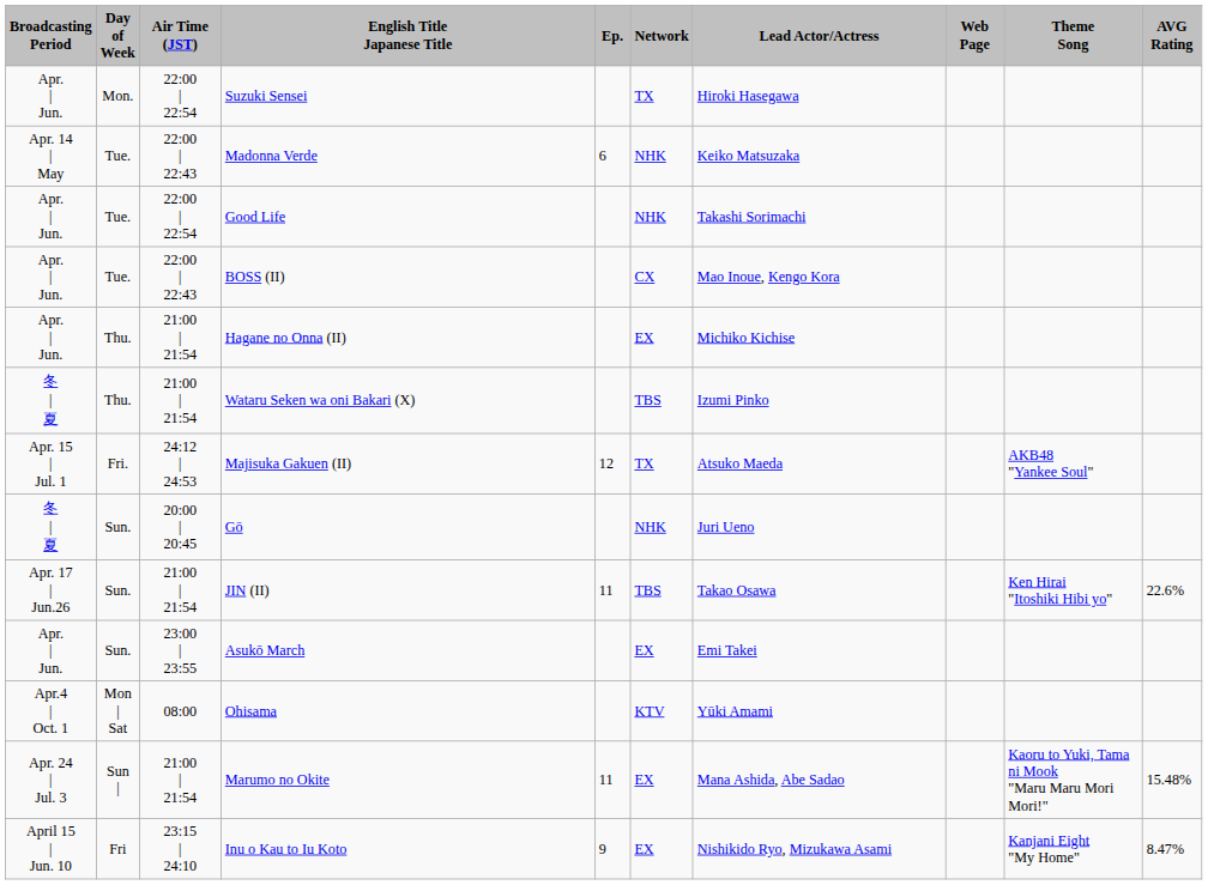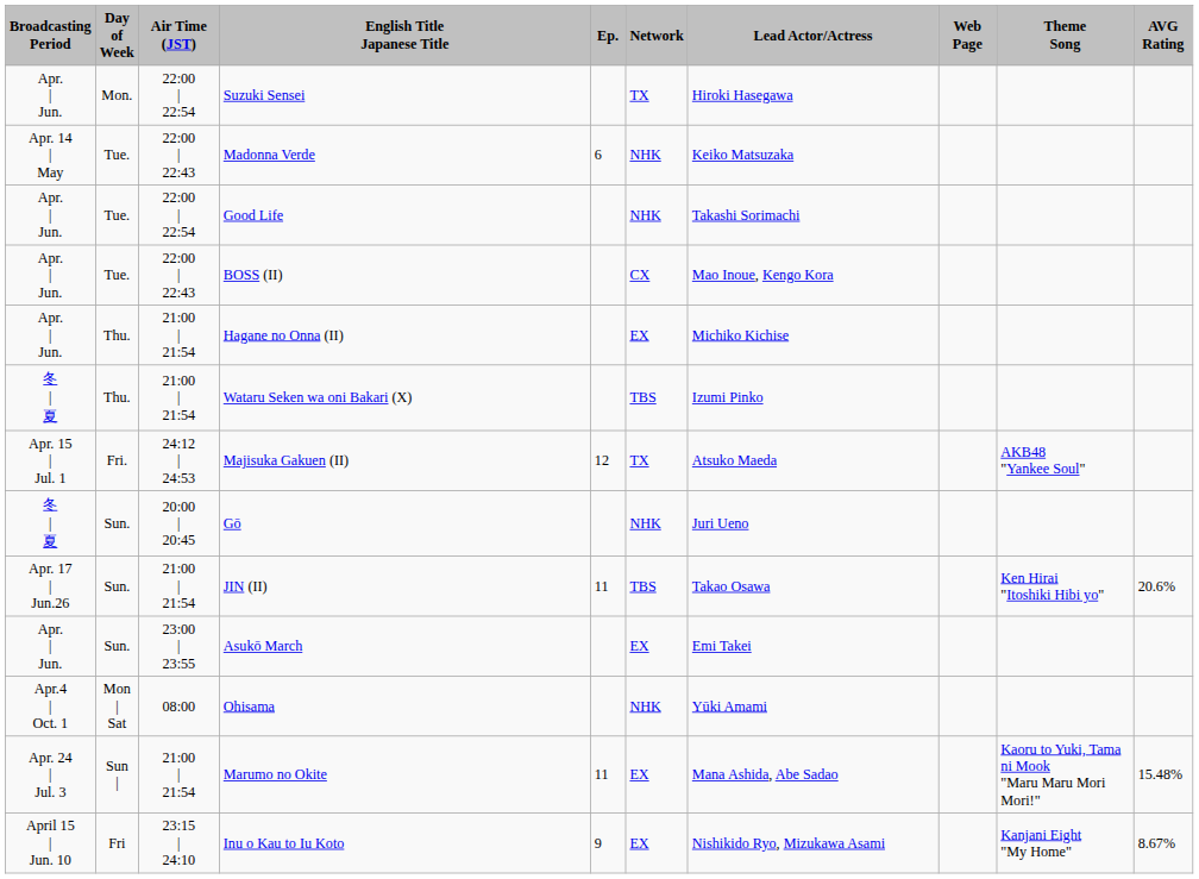JIN (II) | AVG Rating: 22.6% -> 20.6%
Ohisama | Network: KTV -> NHK
Inu o Kau to Iu Koto | AVG Rating: 8.47% -> 8.67%
